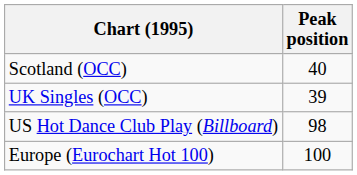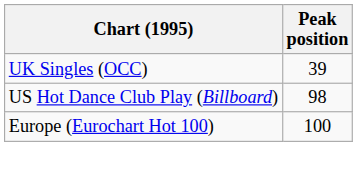- row: Scotland (OCC) | 40
